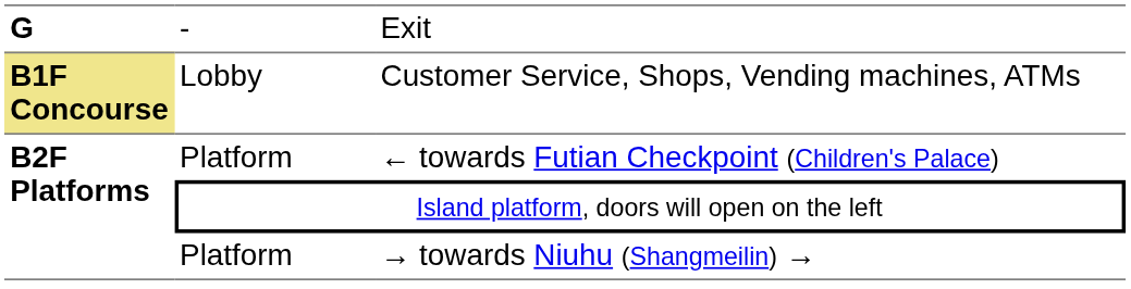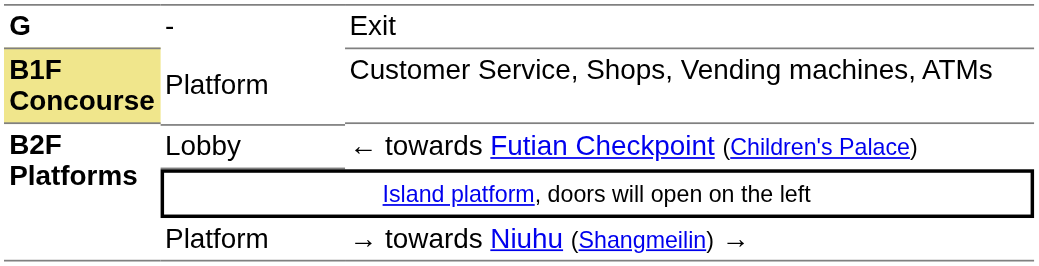Customer Service, Shops, Vending machines, ATMs | column 2: Lobby -> Platform
← towards Futian Checkpoint (Children's Palace) | column 2: Platform -> Lobby
